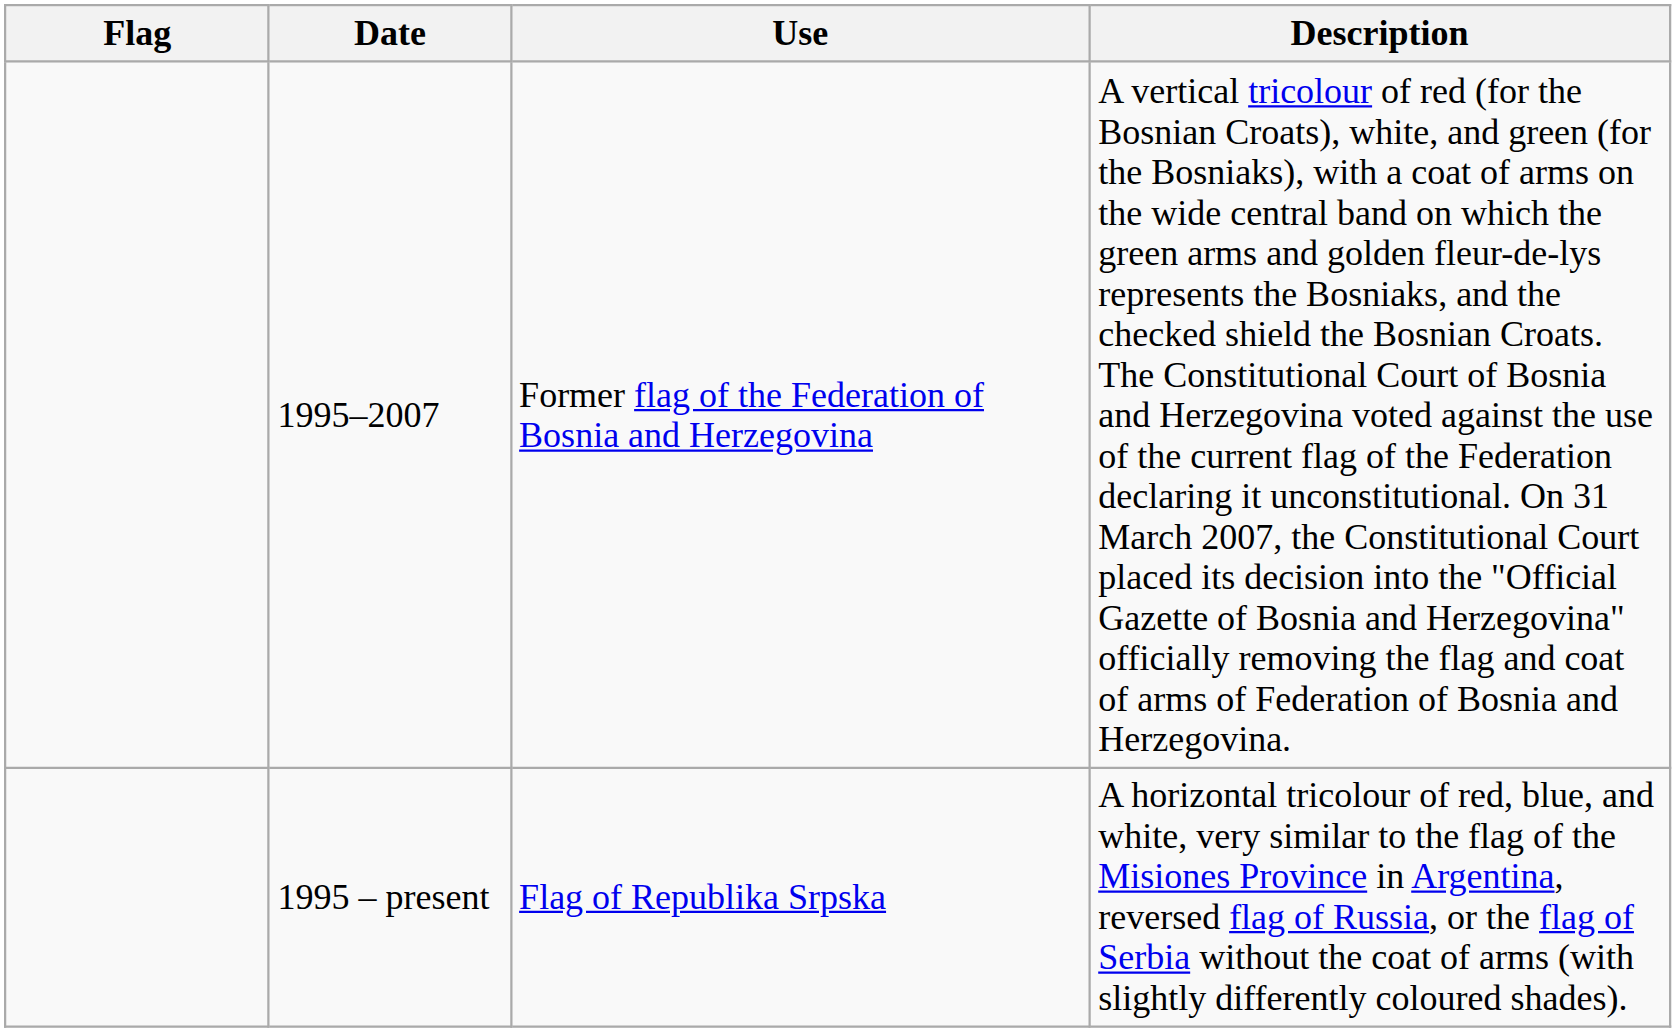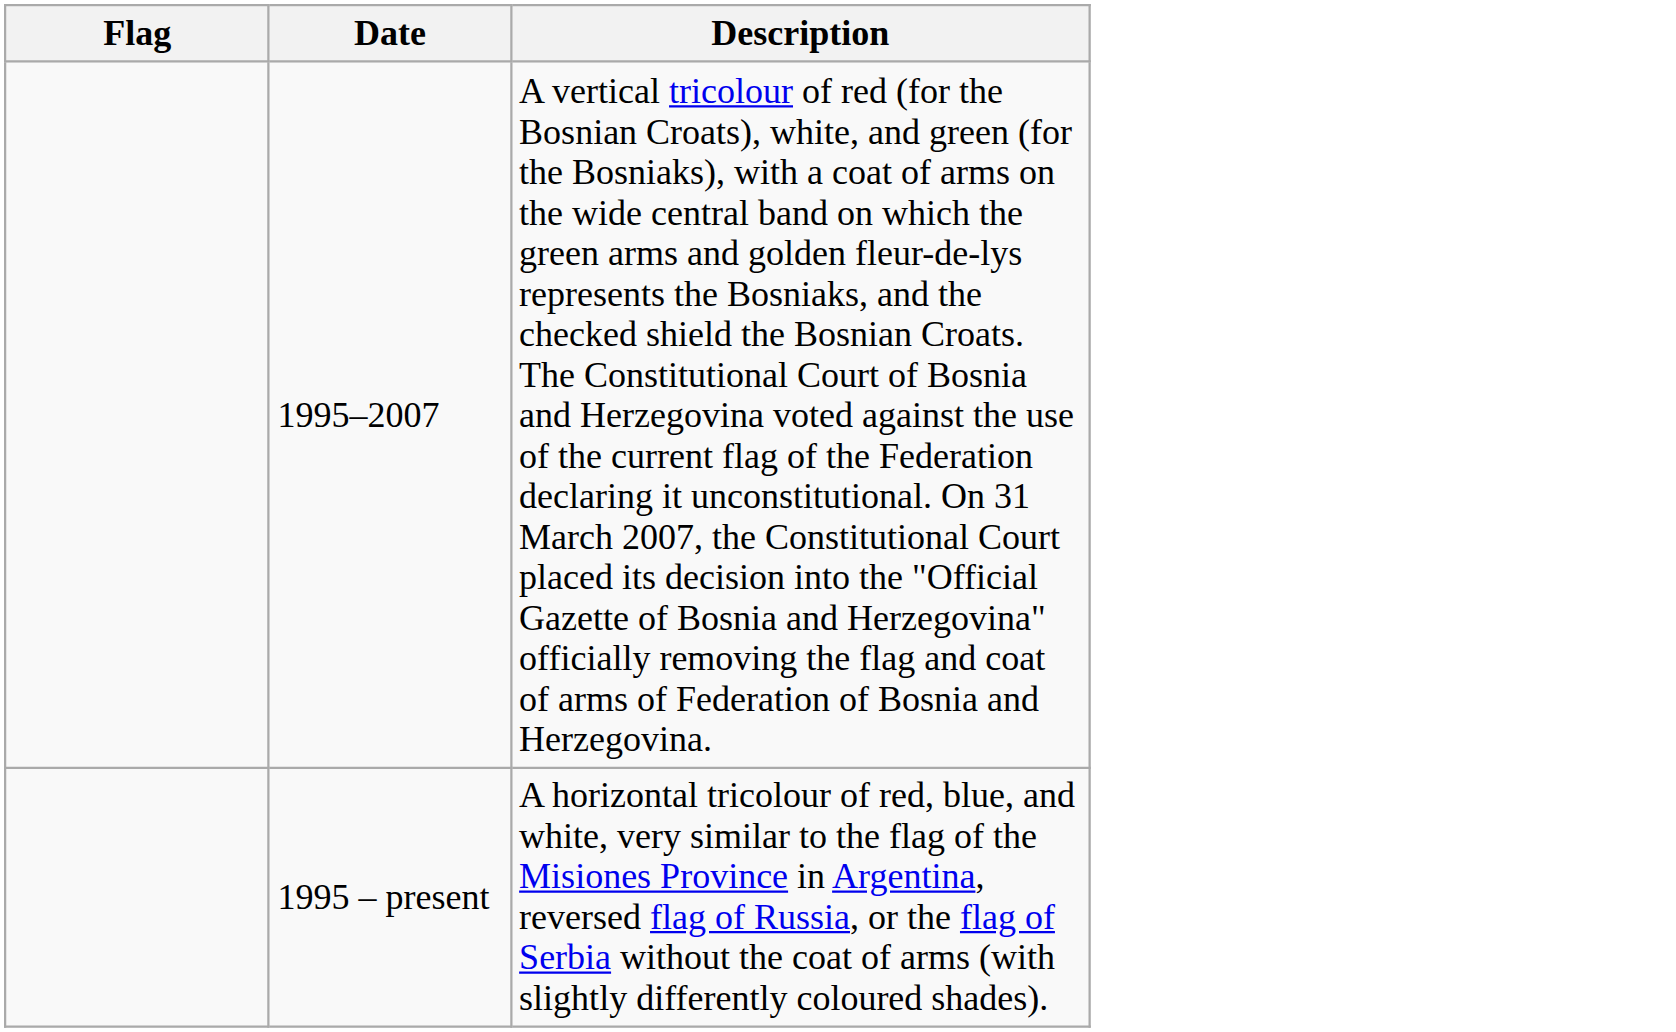- column: Use | Former flag of the Federation of Bosnia and Herzegovina | Flag of Republika Srpska
